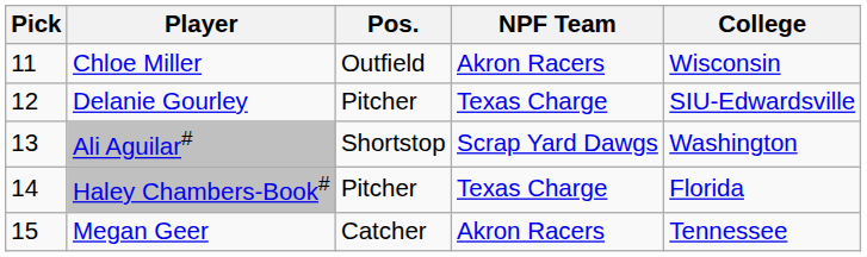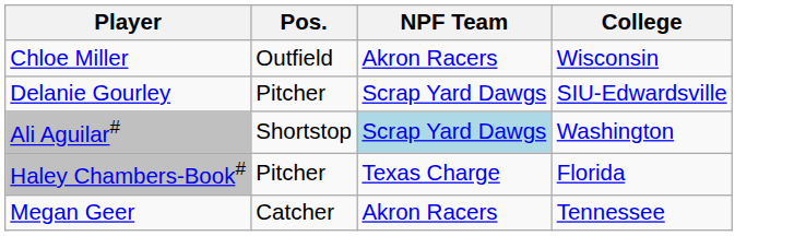- column: Pick | 11 | 12 | 13 | 14 | 15
Delanie Gourley | NPF Team: Texas Charge -> Scrap Yard Dawgs
Ali Aguilar# | NPF Team: no background -> lightblue background
